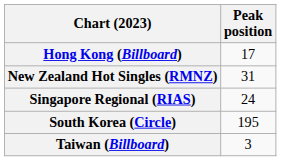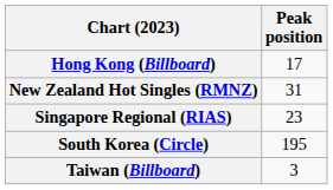Singapore Regional (RIAS) | Peak position: 24 -> 23
